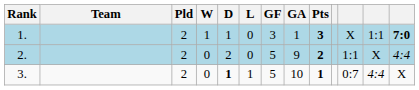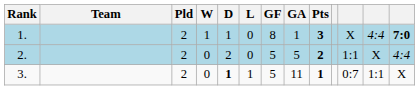1. | GF: 3 -> 8
1. | column 12: 1:1 -> 4:4
2. | GA: 9 -> 5
3. | GA: 10 -> 11
3. | column 12: 4:4 -> 1:1
